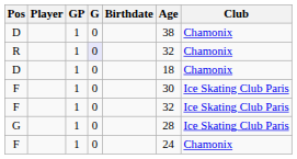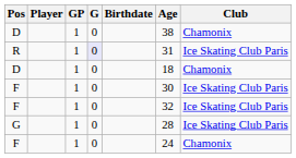R | Age: 32 -> 31
R | Club: Chamonix -> Ice Skating Club Paris
